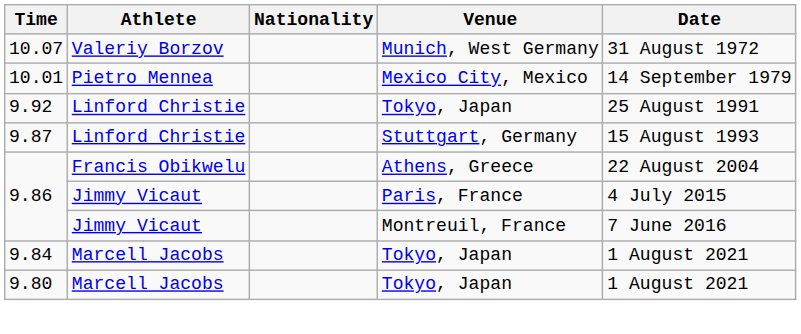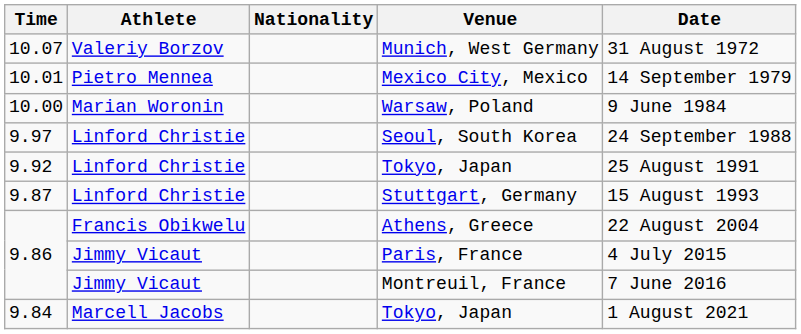+ row: 10.00 | Marian Woronin | Warsaw, Poland | 9 June 1984
+ row: 9.97 | Linford Christie | Seoul, South Korea | 24 September 1988
- row: 9.80 | Marcell Jacobs | Tokyo, Japan | 1 August 2021
